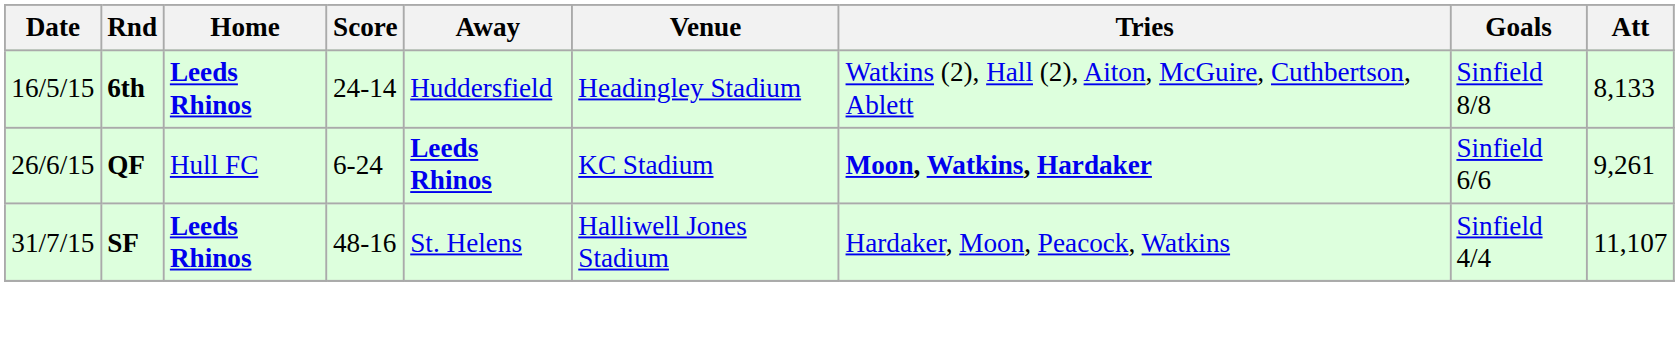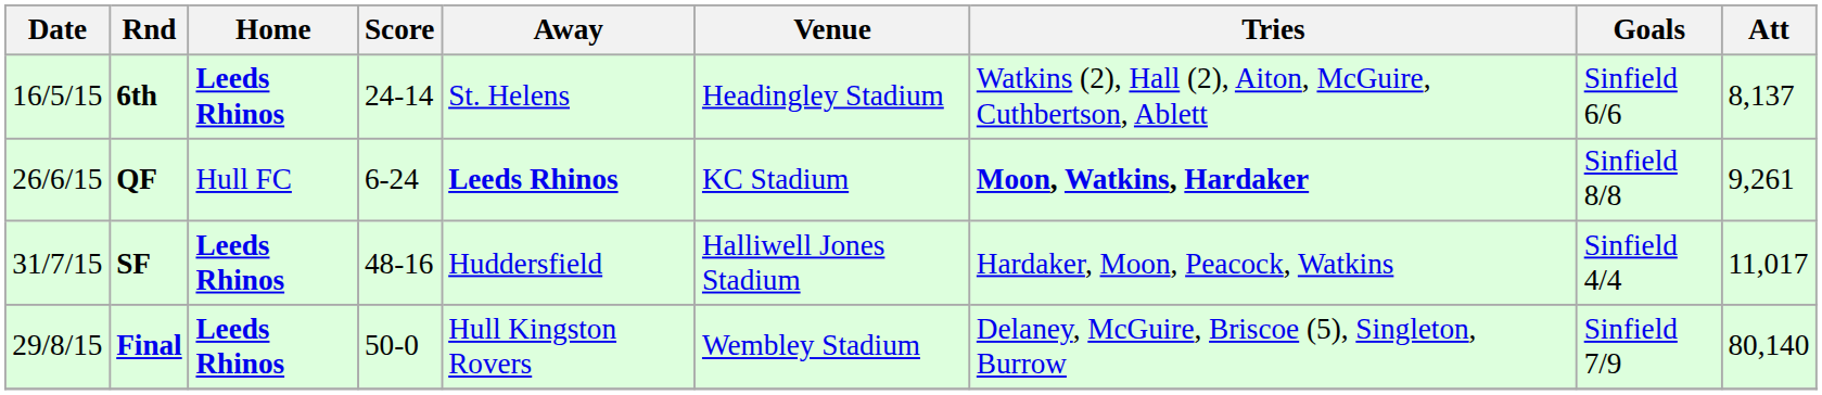6th | Away: Huddersfield -> St. Helens
6th | Goals: Sinfield 8/8 -> Sinfield 6/6
6th | Att: 8,133 -> 8,137
QF | Goals: Sinfield 6/6 -> Sinfield 8/8
SF | Away: St. Helens -> Huddersfield
SF | Att: 11,107 -> 11,017
+ row: 29/8/15 | Final | Leeds Rhinos | 50-0 | Hull Kingston Rovers | Wembley Stadium | Delaney, McGuire, Briscoe (5), Singleton, Burrow | Sinfield 7/9 | 80,140
